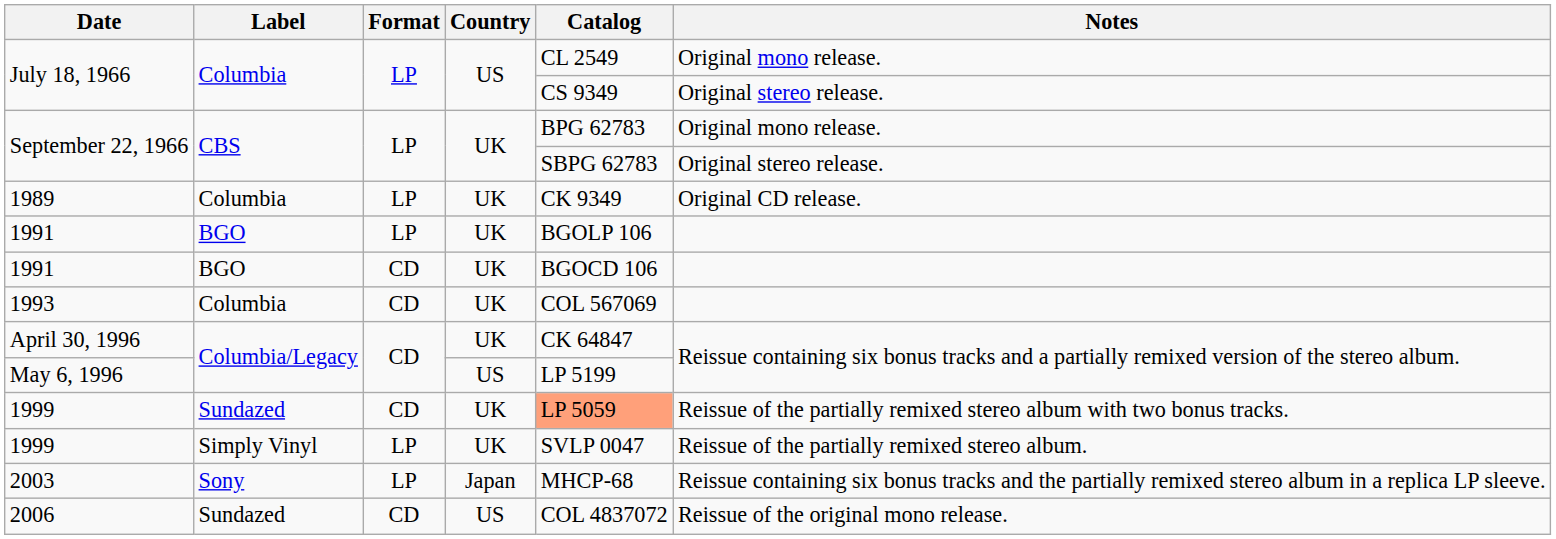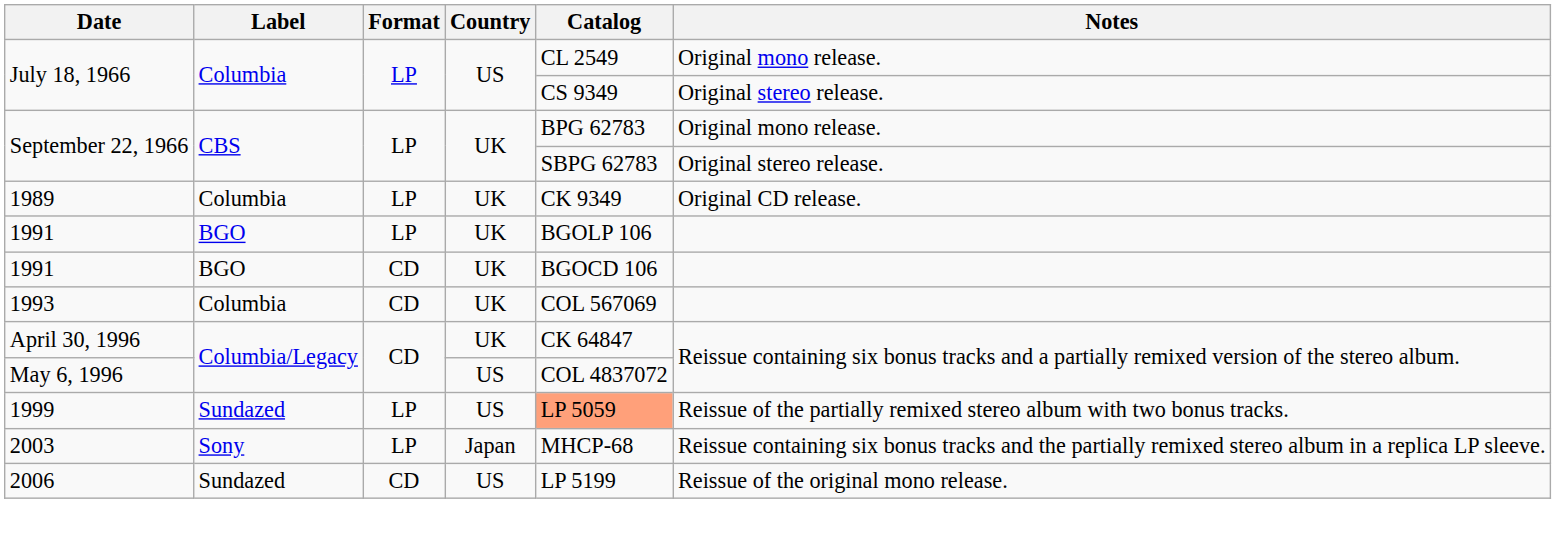May 6, 1996 | Catalog: LP 5199 -> COL 4837072
1999 / Sundazed | Format: CD -> LP
1999 / Sundazed | Country: UK -> US
- row: 1999 | Simply Vinyl | LP | UK | SVLP 0047 | Reissue of the partially remixed stereo album.
2006 | Catalog: COL 4837072 -> LP 5199
